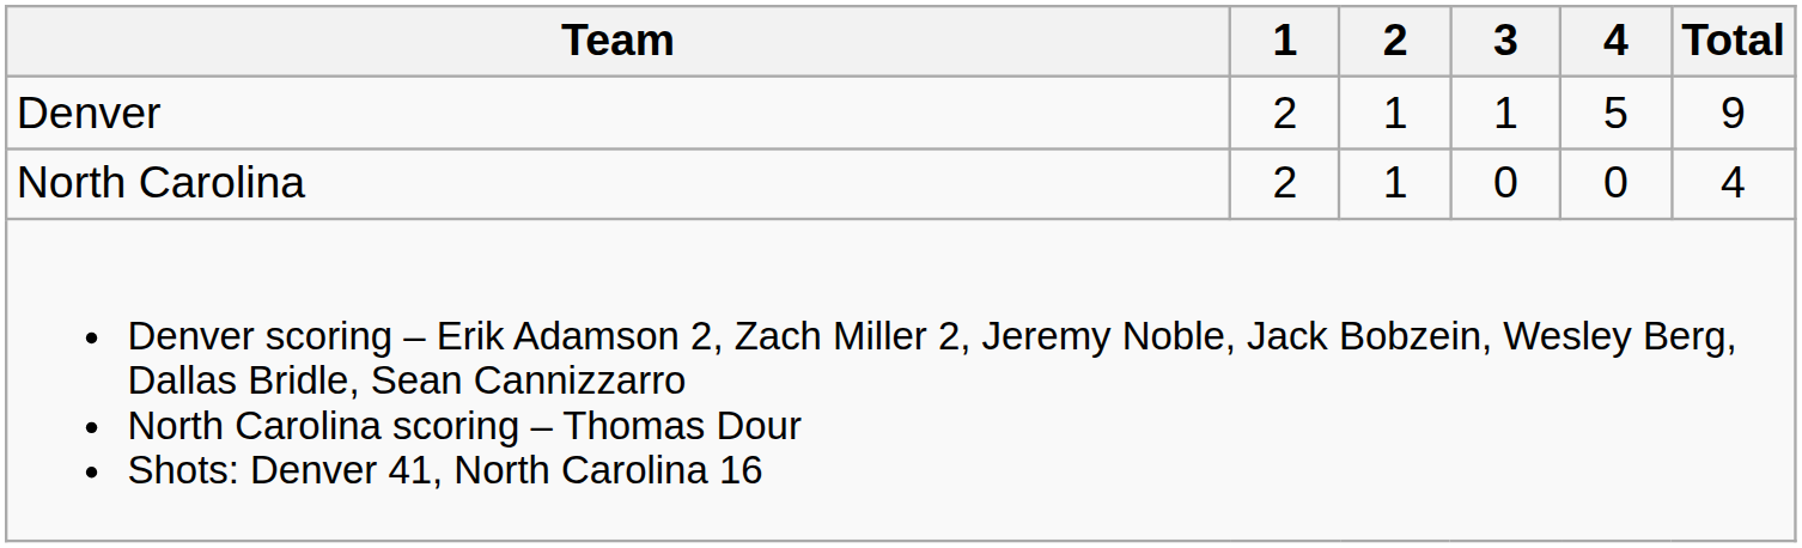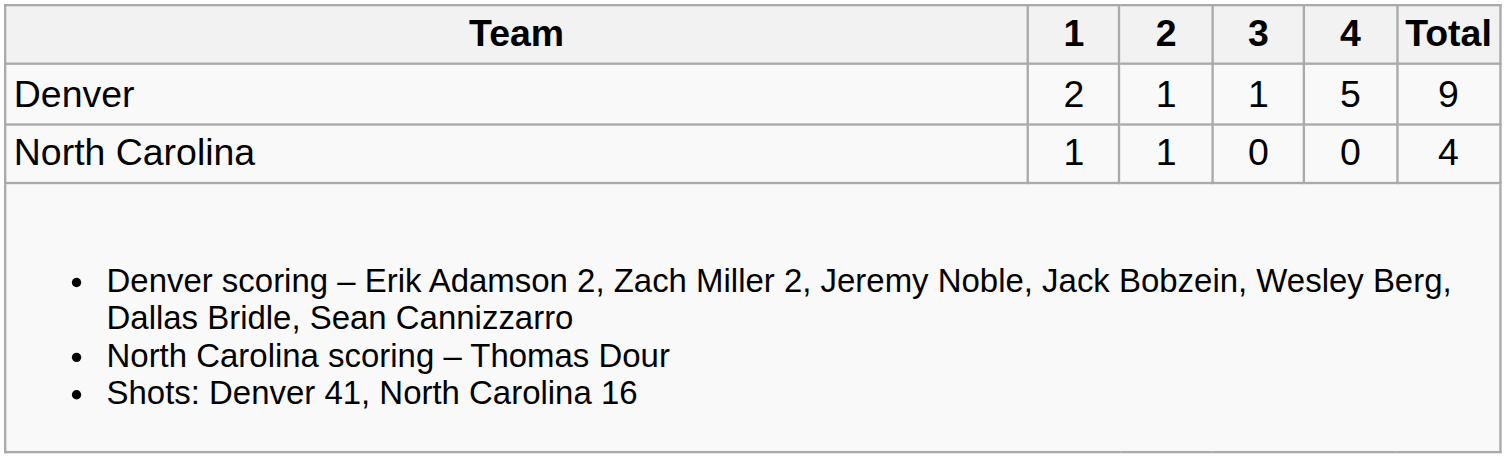North Carolina | 1: 2 -> 1
